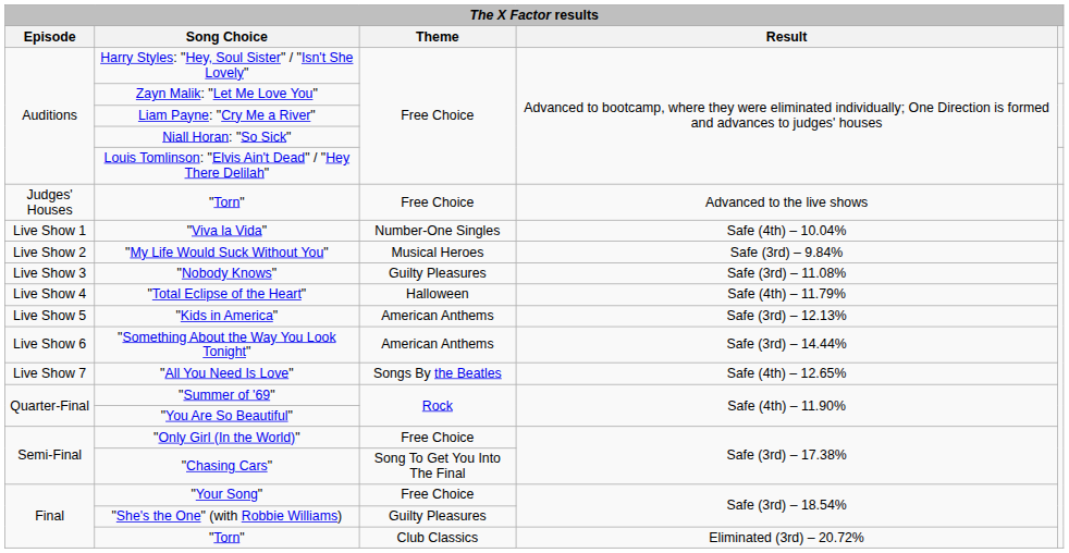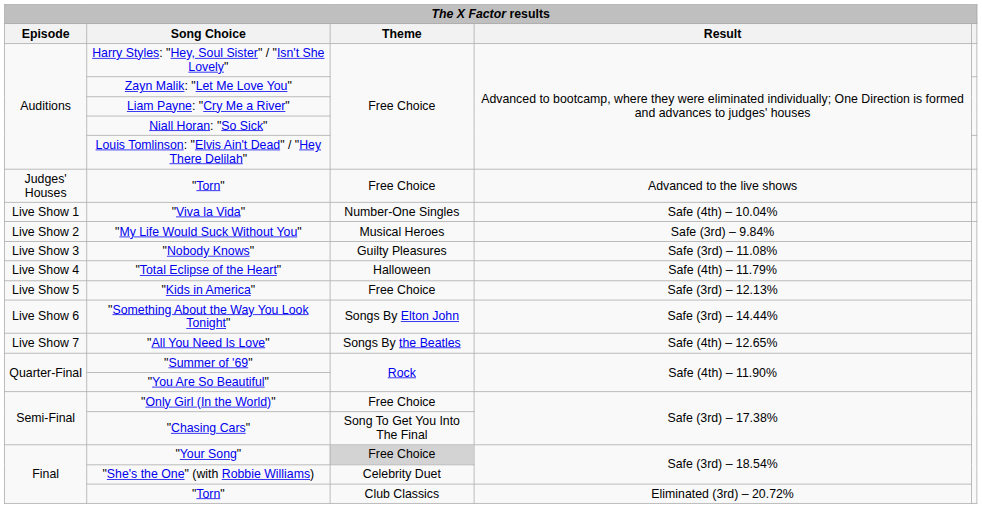"Kids in America" | Theme: American Anthems -> Free Choice
"Something About the Way You Look Tonight" | Theme: American Anthems -> Songs By Elton John
"Your Song" | Theme: no background -> lightgrey background
"She's the One" (with Robbie Williams) | Theme: Guilty Pleasures -> Celebrity Duet
